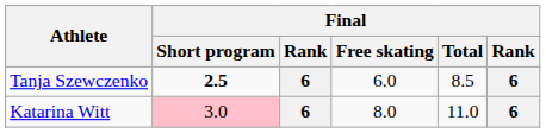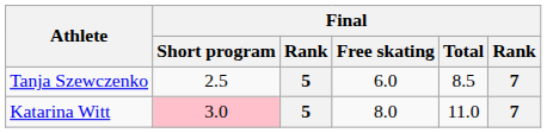Tanja Szewczenko | Final / Short program: bold -> normal
Tanja Szewczenko | column 3: 6 -> 5
Tanja Szewczenko | column 6: 6 -> 7
Katarina Witt | column 3: 6 -> 5
Katarina Witt | column 6: 6 -> 7
